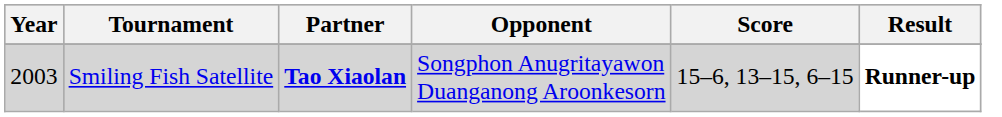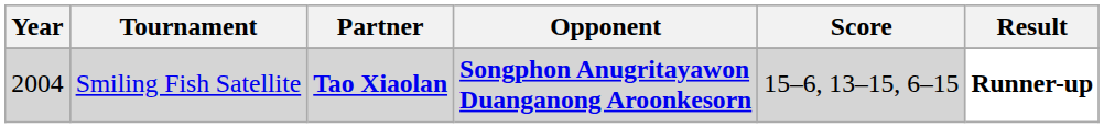Smiling Fish Satellite | Year: 2003 -> 2004
Smiling Fish Satellite | Opponent: normal -> bold
